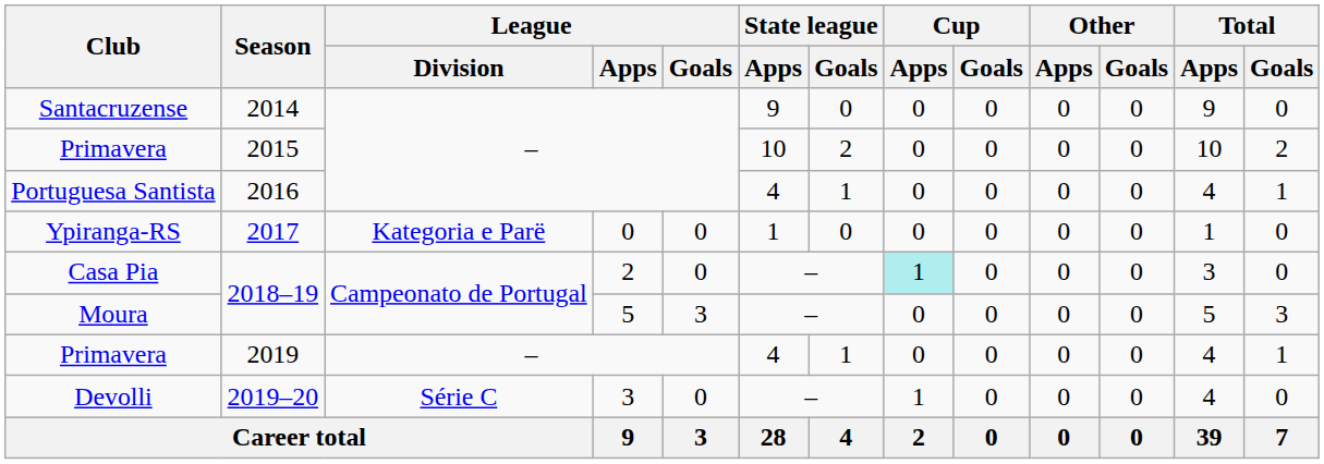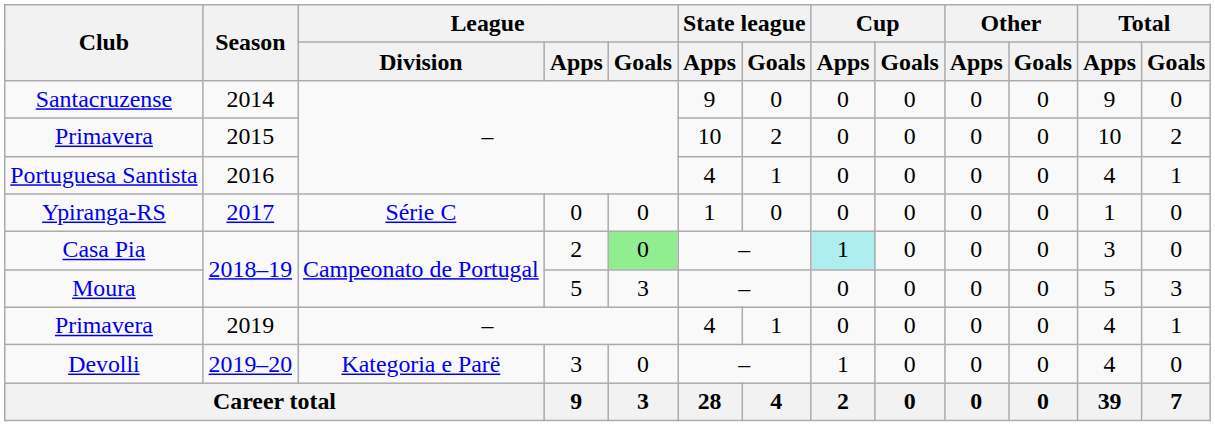Ypiranga-RS | League / Division: Kategoria e Parë -> Série C
Casa Pia | League / Goals: no background -> lightgreen background
Devolli | League / Division: Série C -> Kategoria e Parë
